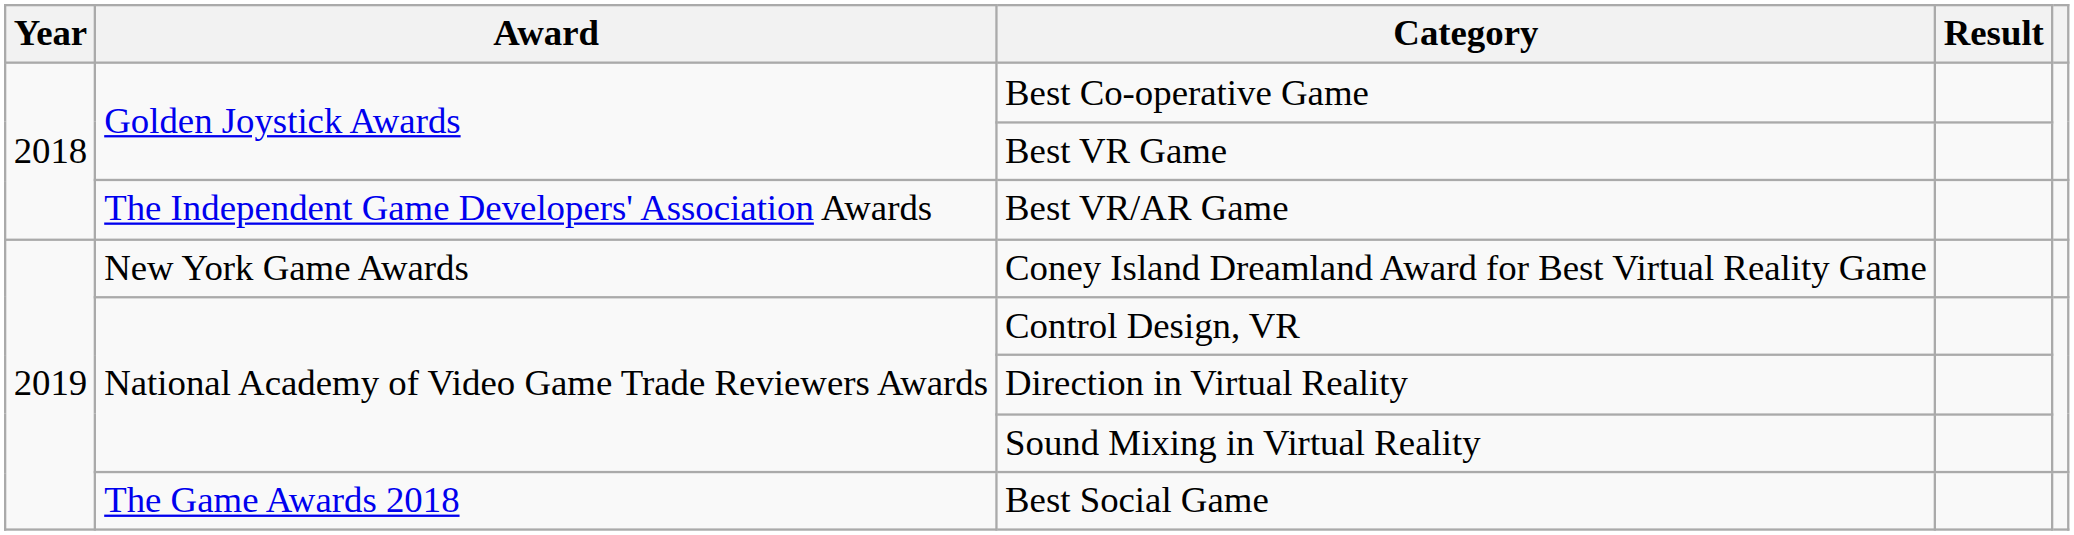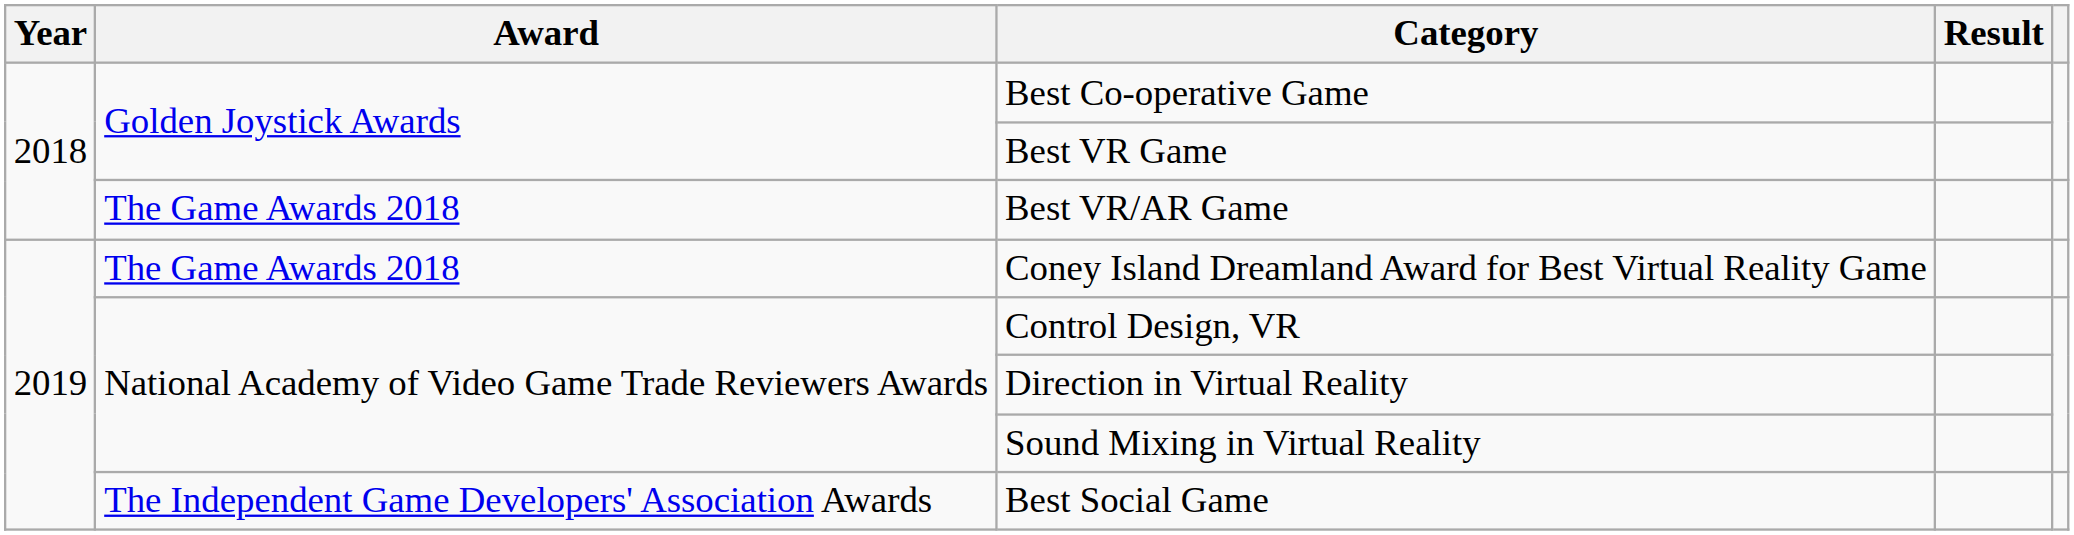Best VR/AR Game | Award: The Independent Game Developers' Association Awards -> The Game Awards 2018
Coney Island Dreamland Award for Best Virtual Reality Game | Award: New York Game Awards -> The Game Awards 2018
Best Social Game | Award: The Game Awards 2018 -> The Independent Game Developers' Association Awards
